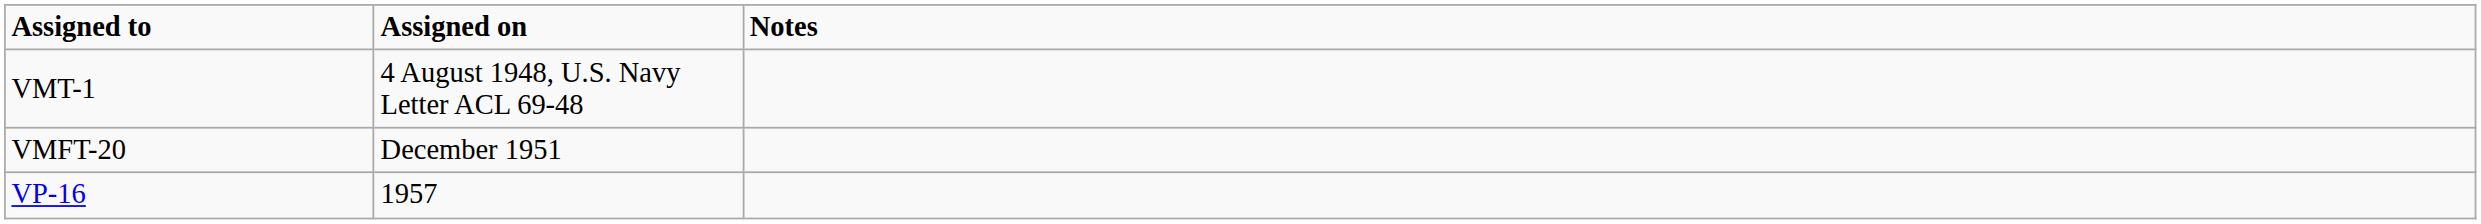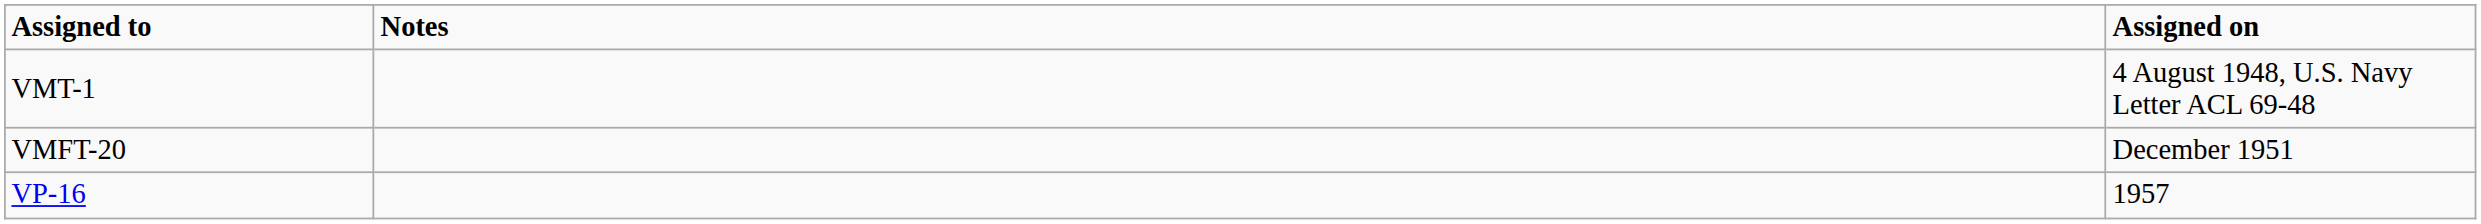columns swapped: Assigned on <-> Notes
